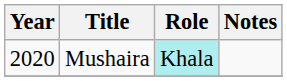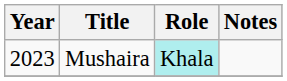Mushaira | Year: 2020 -> 2023
